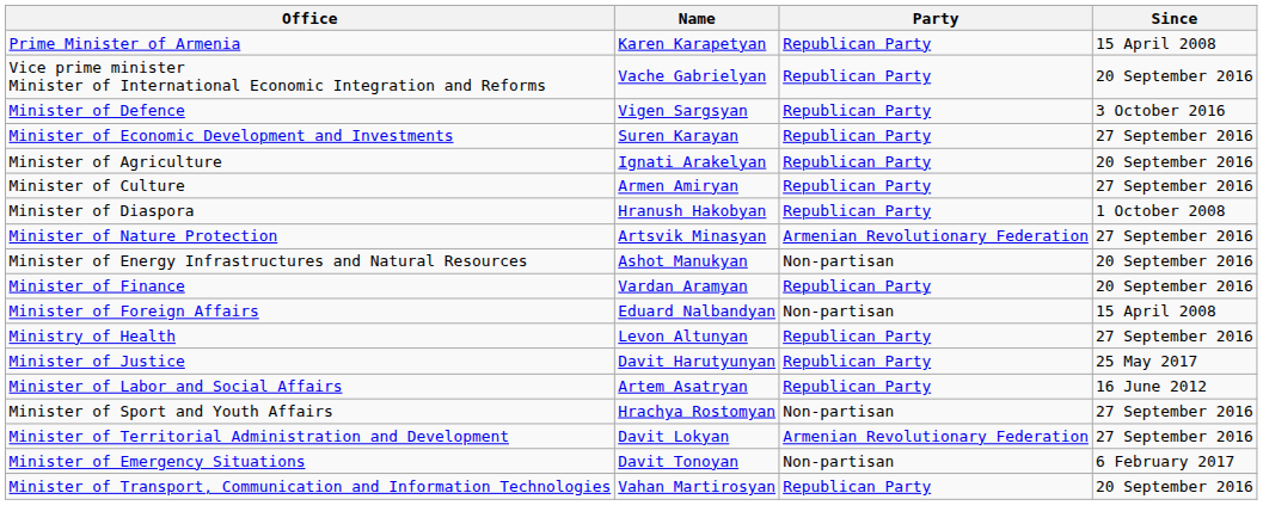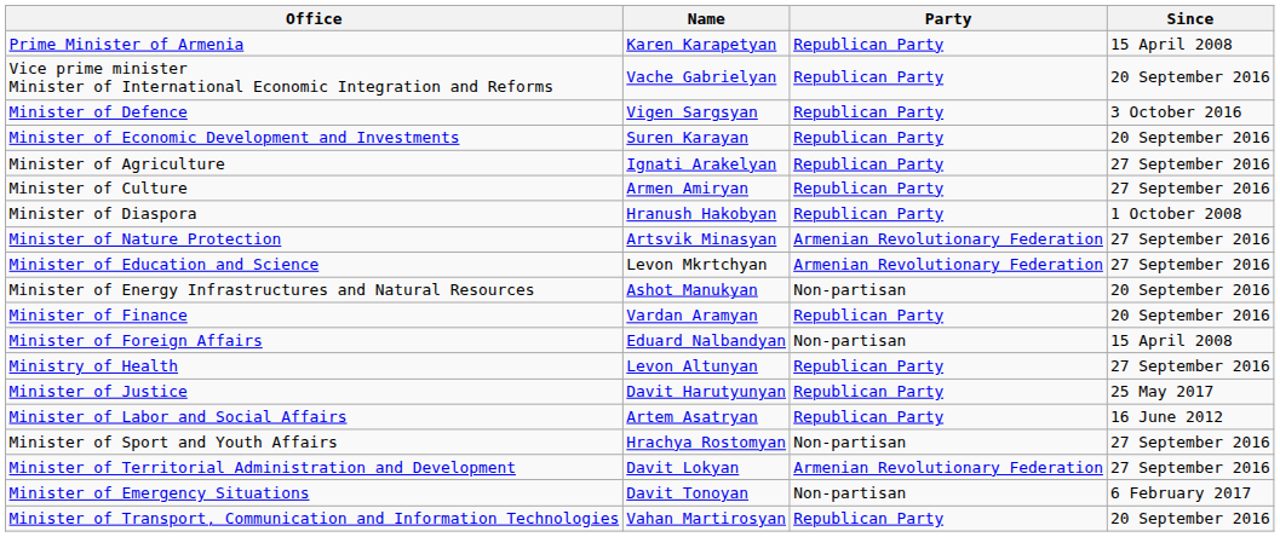Minister of Economic Development and Investments | Since: 27 September 2016 -> 20 September 2016
Minister of Agriculture | Since: 20 September 2016 -> 27 September 2016
+ row: Minister of Education and Science | Levon Mkrtchyan | Armenian Revolutionary Federation | 27 September 2016
